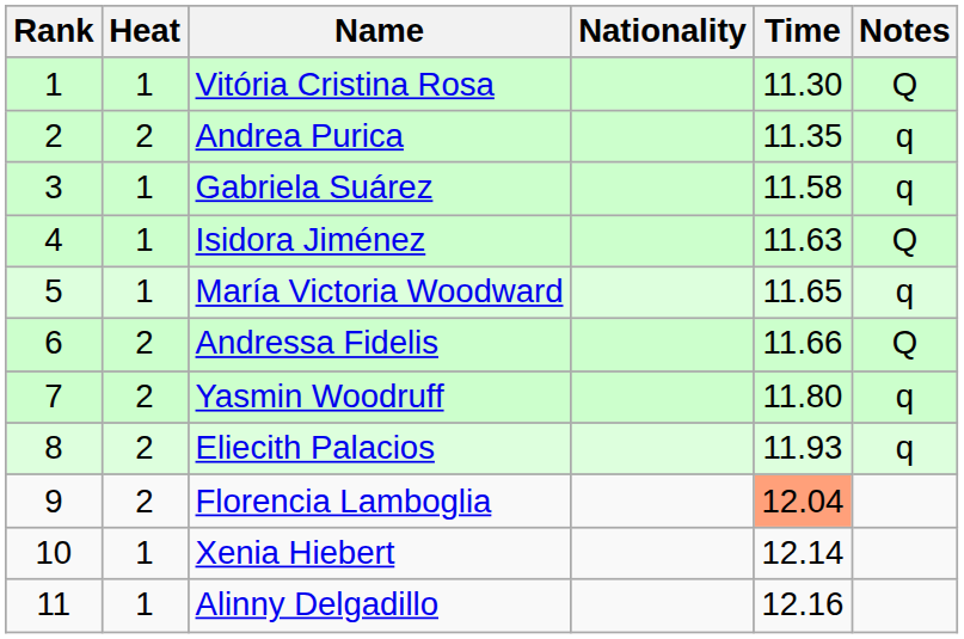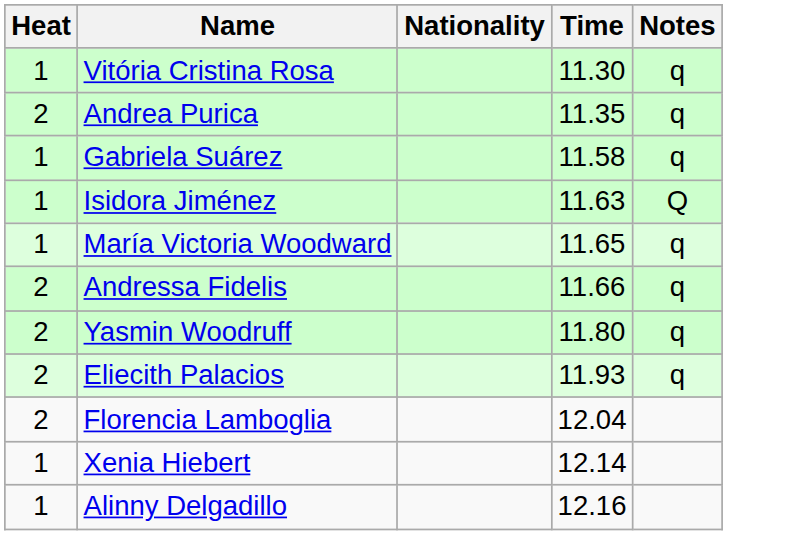- column: Rank | 1 | 2 | 3 | 4 | 5 | 6 | 7 | 8 | 9 | 10 | 11
Vitória Cristina Rosa | Notes: Q -> q
Andressa Fidelis | Notes: Q -> q
Florencia Lamboglia | Time: lightsalmon background -> no background
